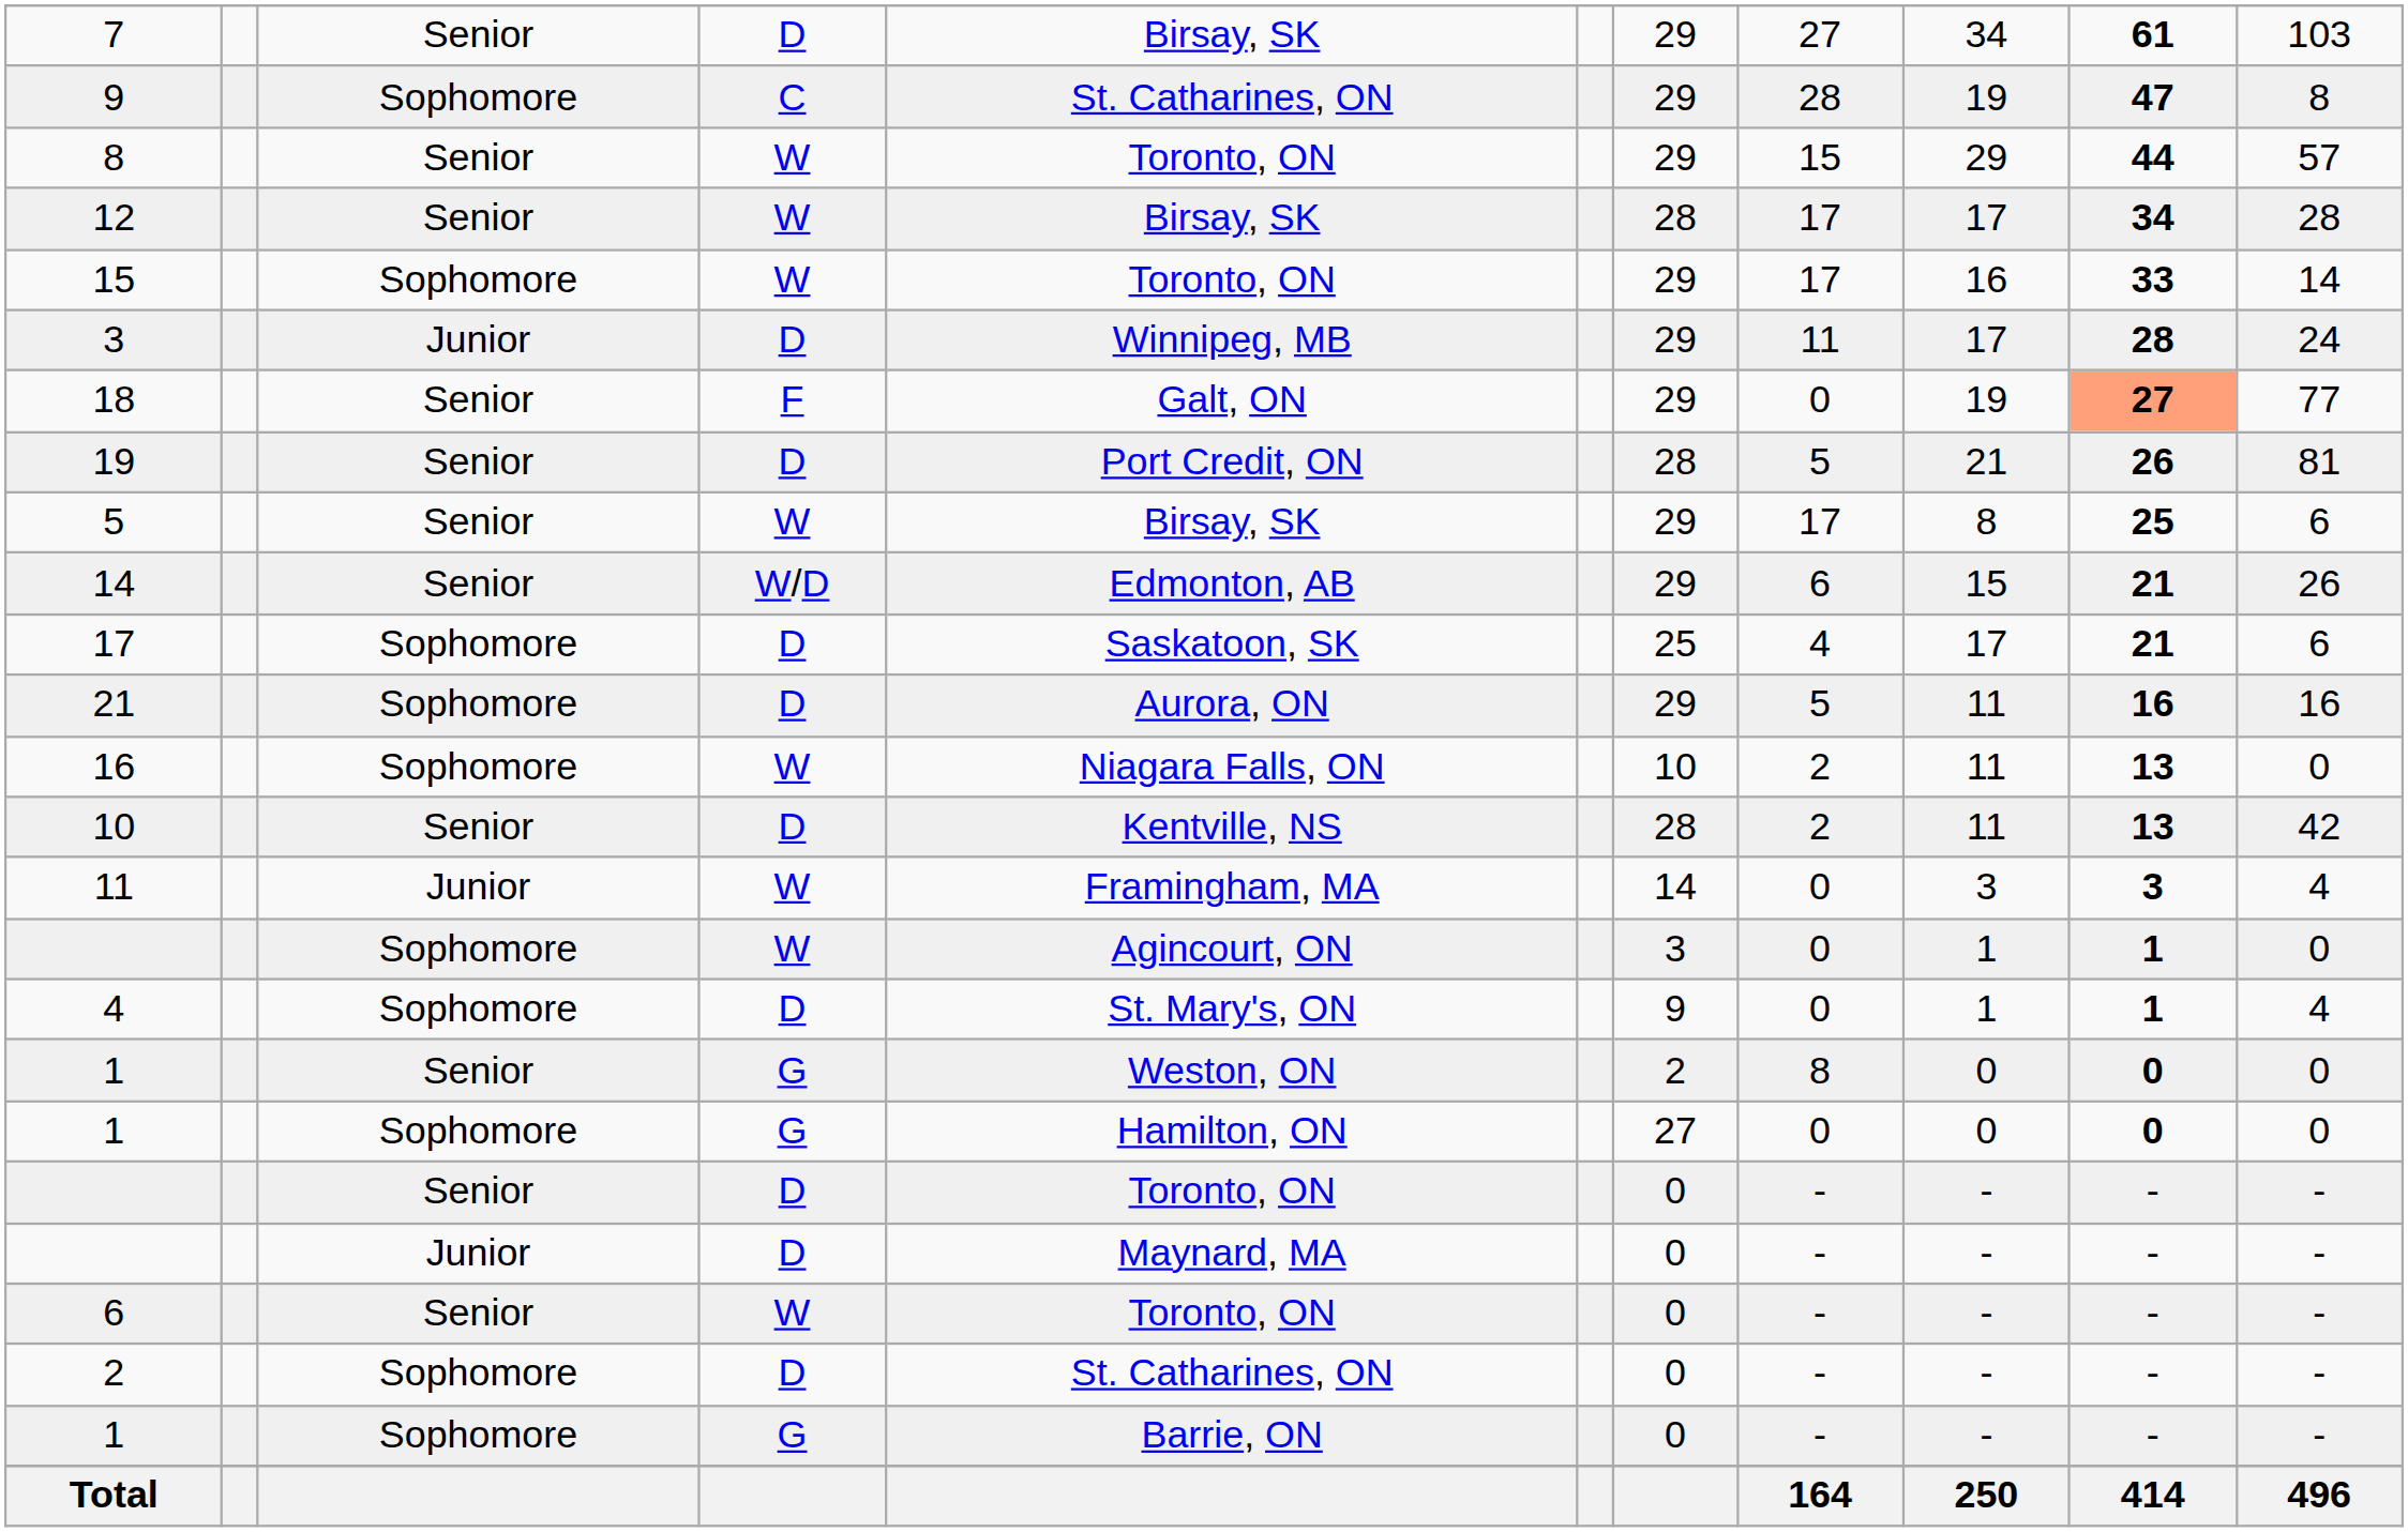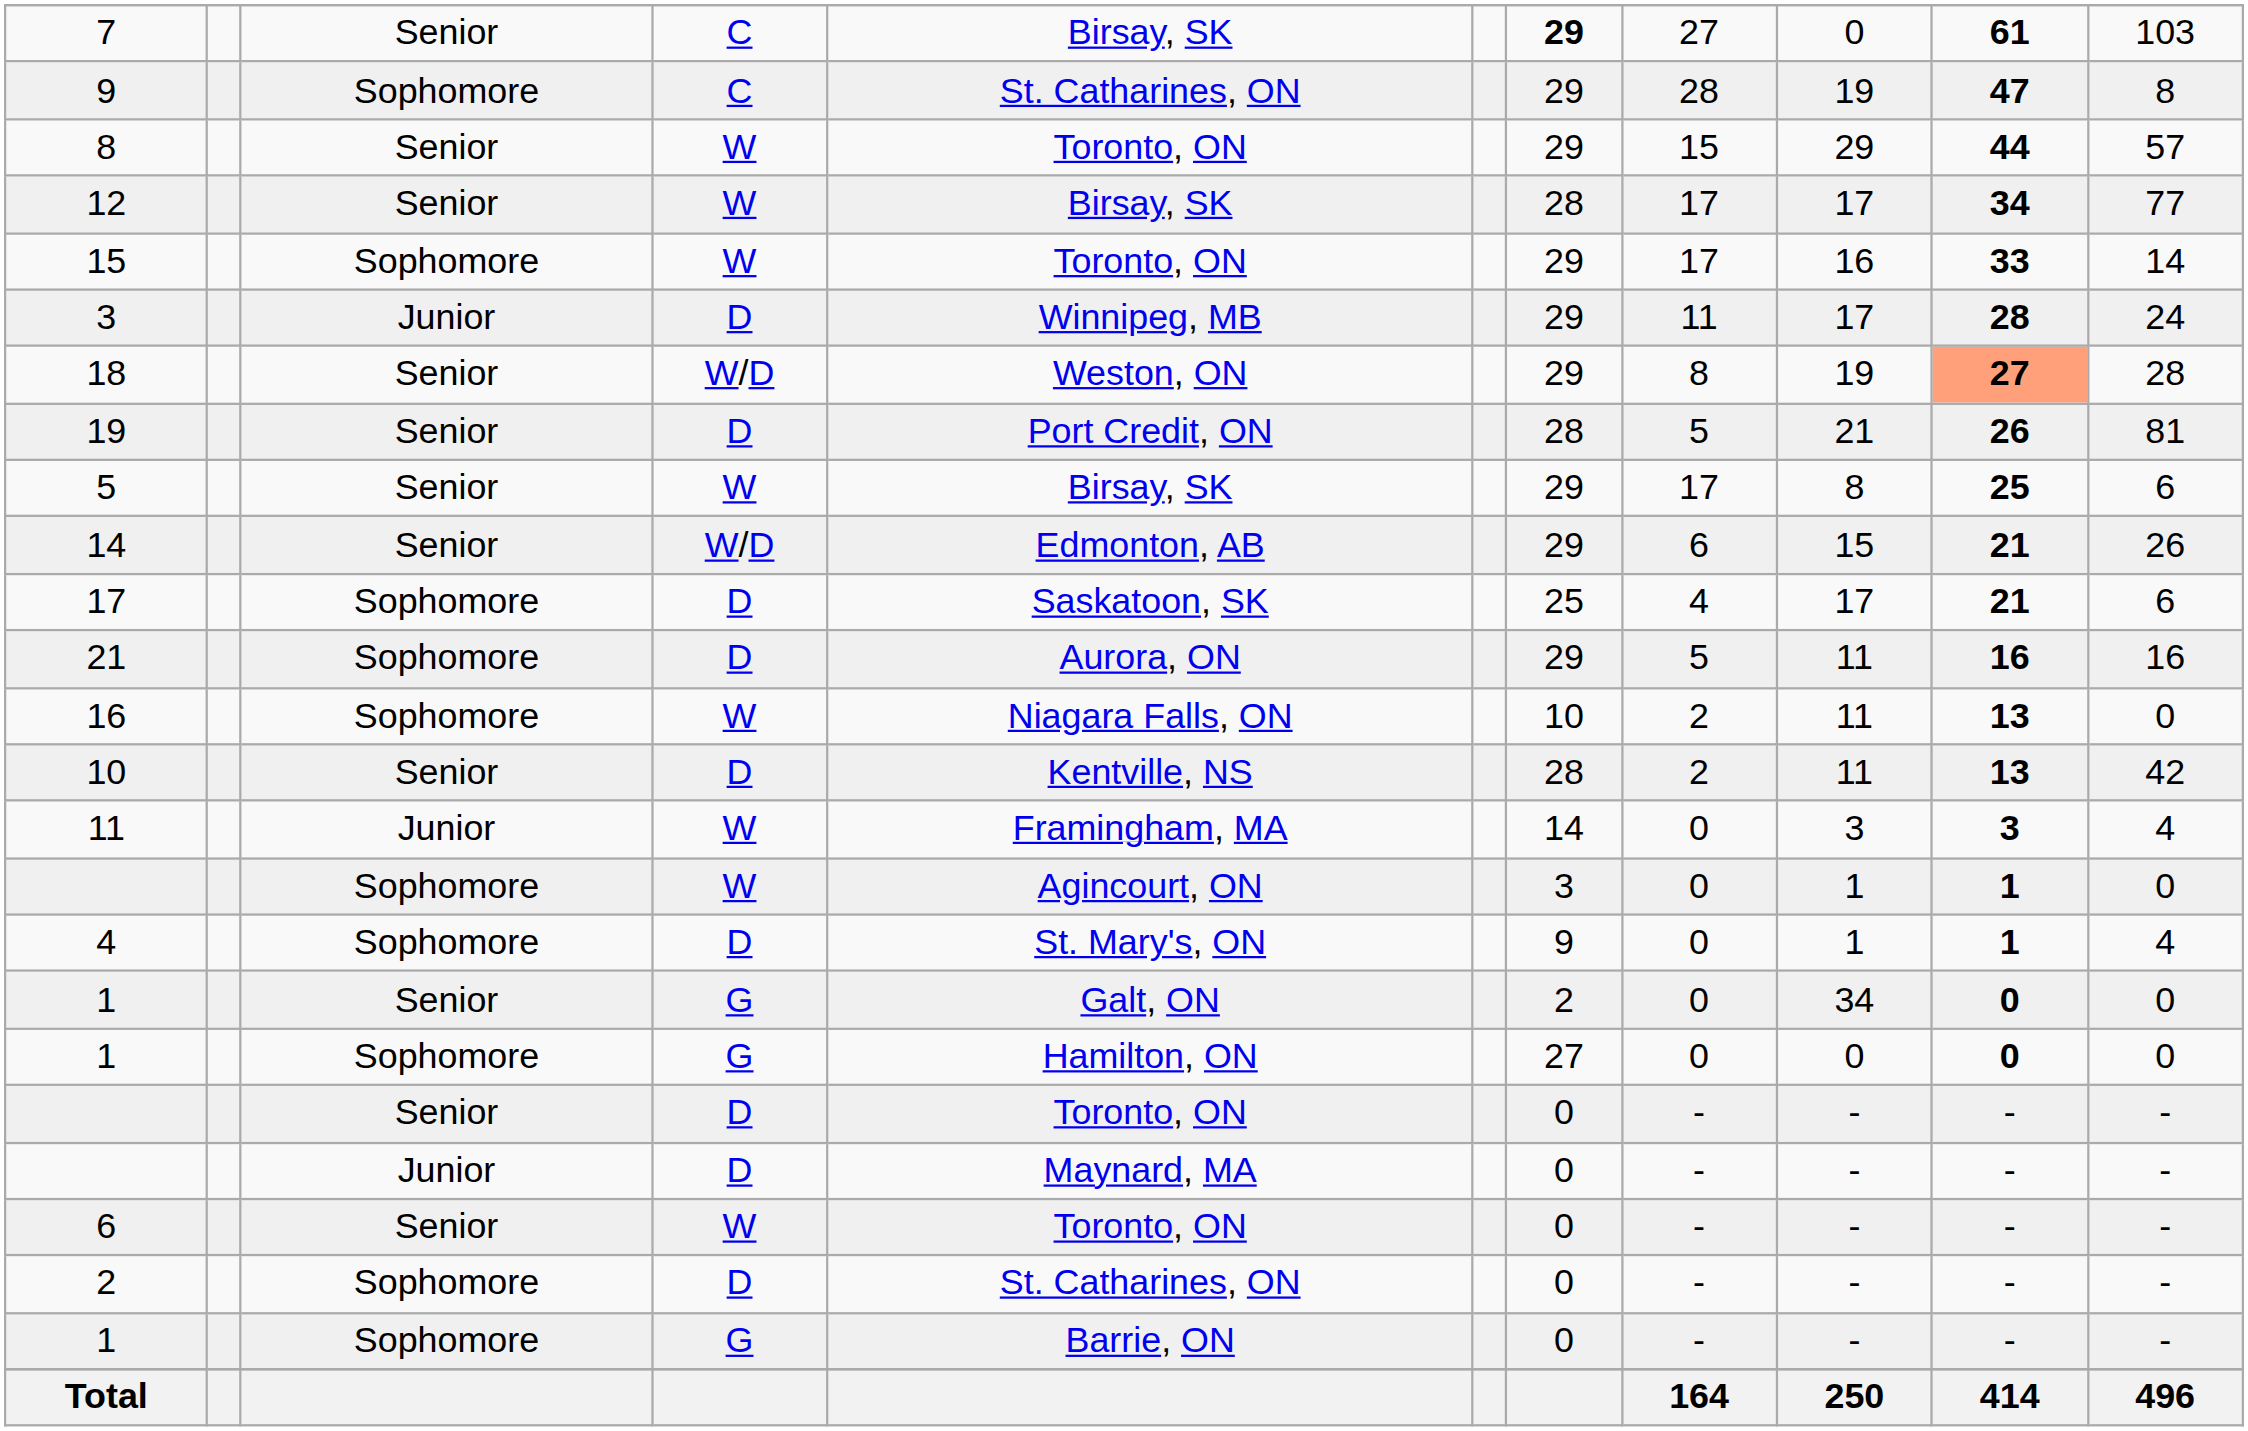7 | column 4: D -> C
7 | column 7: normal -> bold
7 | column 9: 34 -> 0
12 | column 11: 28 -> 77
18 | column 4: F -> W/D
18 | column 5: Galt, ON -> Weston, ON
18 | column 8: 0 -> 8
18 | column 11: 77 -> 28
1 / Senior | column 5: Weston, ON -> Galt, ON
1 / Senior | column 8: 8 -> 0
1 / Senior | column 9: 0 -> 34
